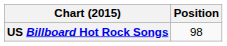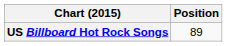US Billboard Hot Rock Songs | Position: 98 -> 89
